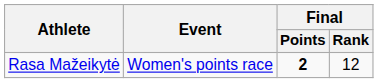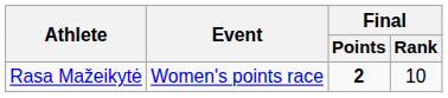Rasa Mažeikytė | Final / Rank: 12 -> 10
